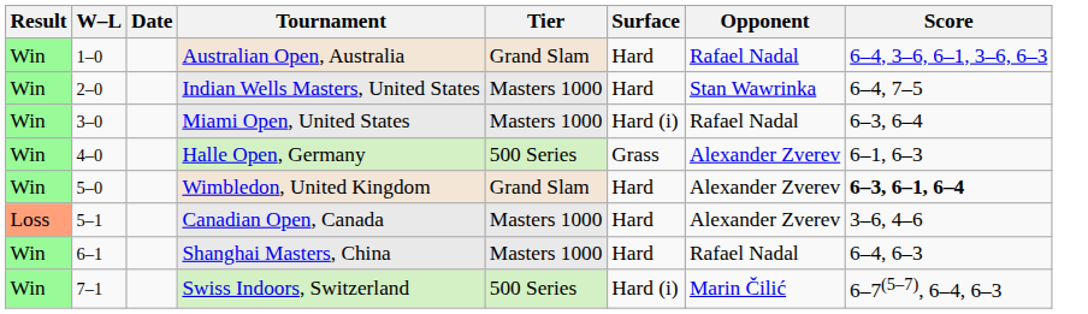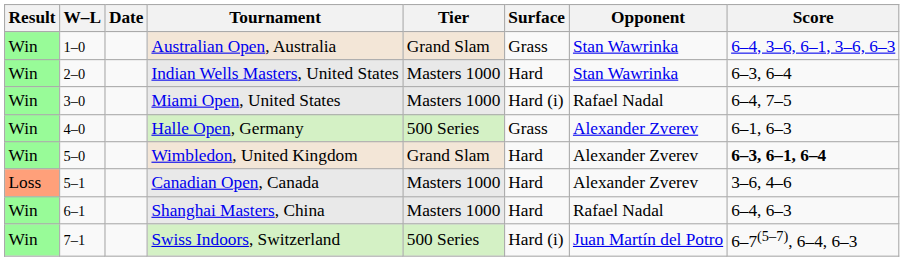Australian Open, Australia | Surface: Hard -> Grass
Australian Open, Australia | Opponent: Rafael Nadal -> Stan Wawrinka
Indian Wells Masters, United States | Score: 6–4, 7–5 -> 6–3, 6–4
Miami Open, United States | Score: 6–3, 6–4 -> 6–4, 7–5
Swiss Indoors, Switzerland | Opponent: Marin Čilić -> Juan Martín del Potro
